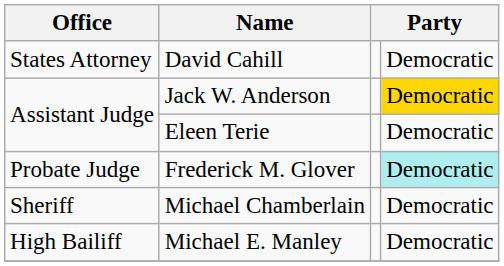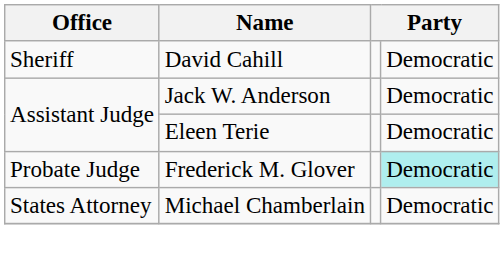David Cahill | Office: States Attorney -> Sheriff
Jack W. Anderson | column 4: gold background -> no background
Michael Chamberlain | Office: Sheriff -> States Attorney
- row: High Bailiff | Michael E. Manley | Democratic
